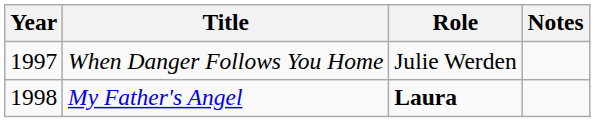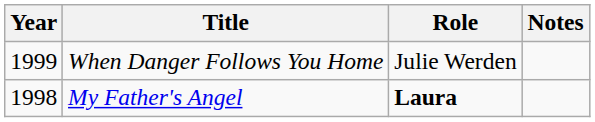When Danger Follows You Home | Year: 1997 -> 1999
